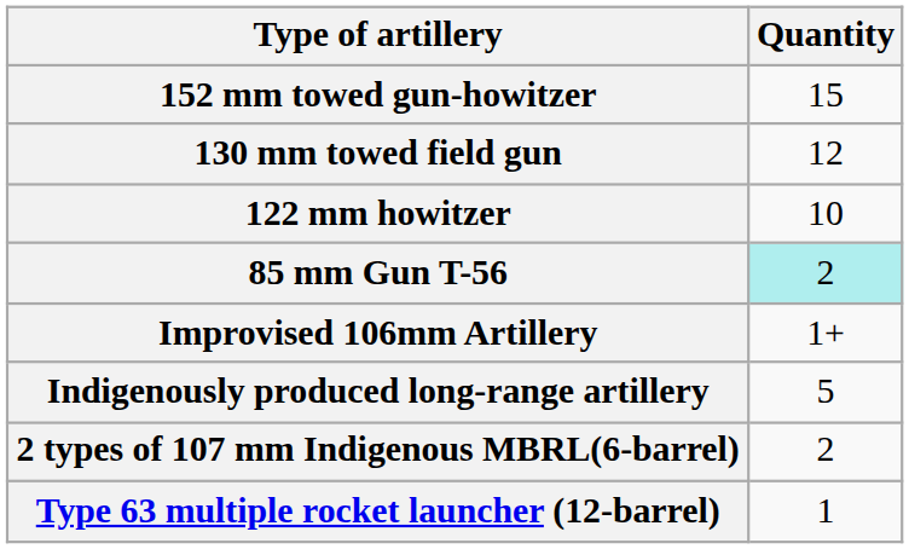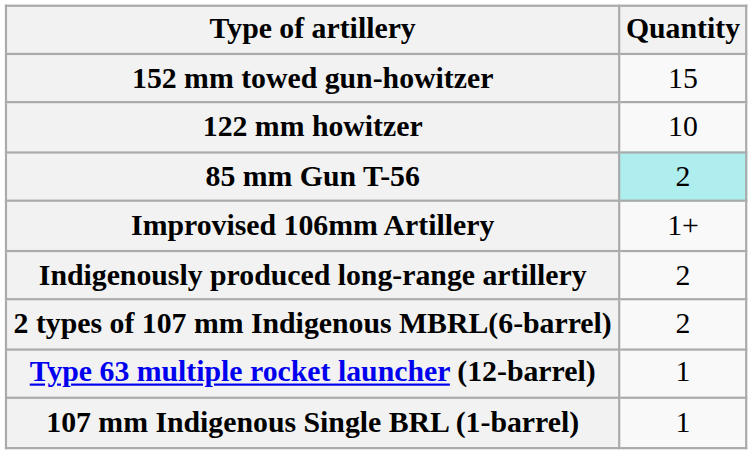- row: 130 mm towed field gun | 12
Indigenously produced long-range artillery | Quantity: 5 -> 2
+ row: 107 mm Indigenous Single BRL (1-barrel) | 1
